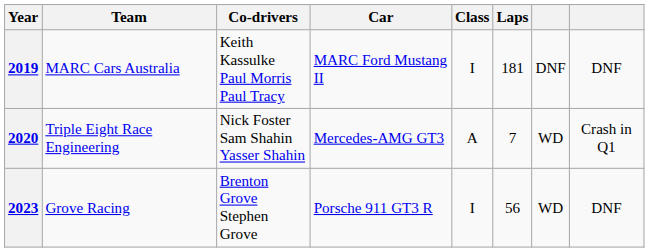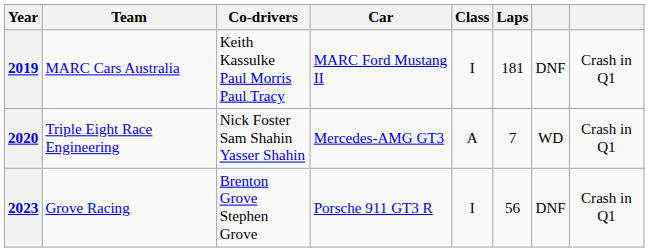2019 | column 8: DNF -> Crash in Q1
2023 | column 7: WD -> DNF
2023 | column 8: DNF -> Crash in Q1
